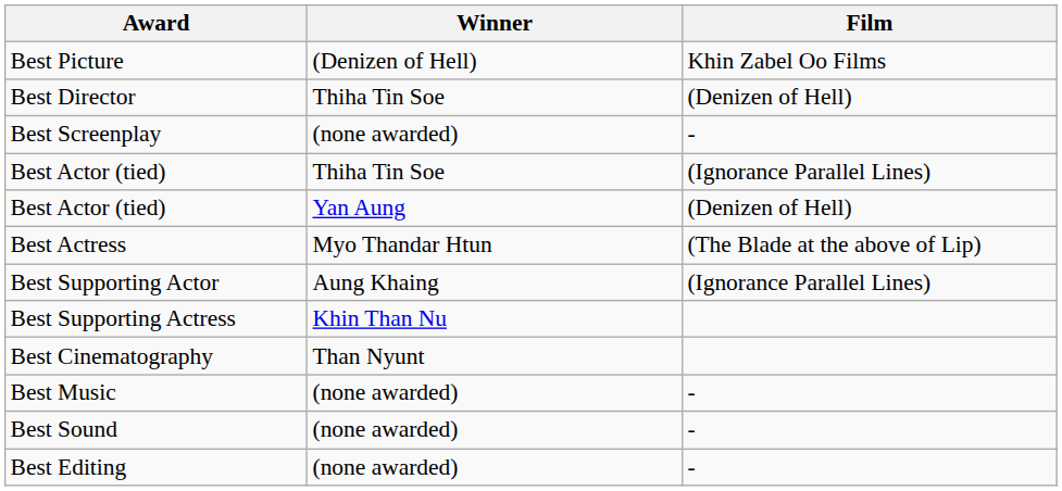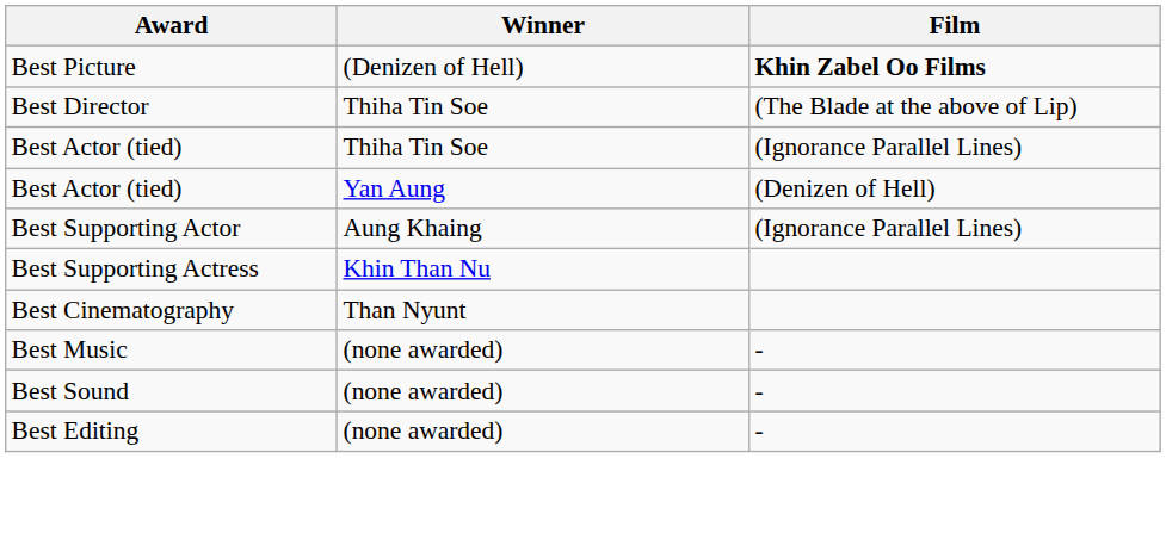Best Picture | Film: normal -> bold
Best Director | Film: (Denizen of Hell) -> (The Blade at the above of Lip)
- row: Best Screenplay | (none awarded) | -
- row: Best Actress | Myo Thandar Htun | (The Blade at the above of Lip)
